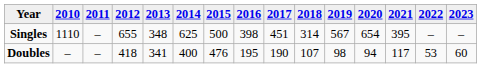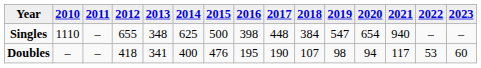Singles | 2017: 451 -> 448
Singles | 2018: 314 -> 384
Singles | 2019: 567 -> 547
Singles | 2021: 395 -> 940
